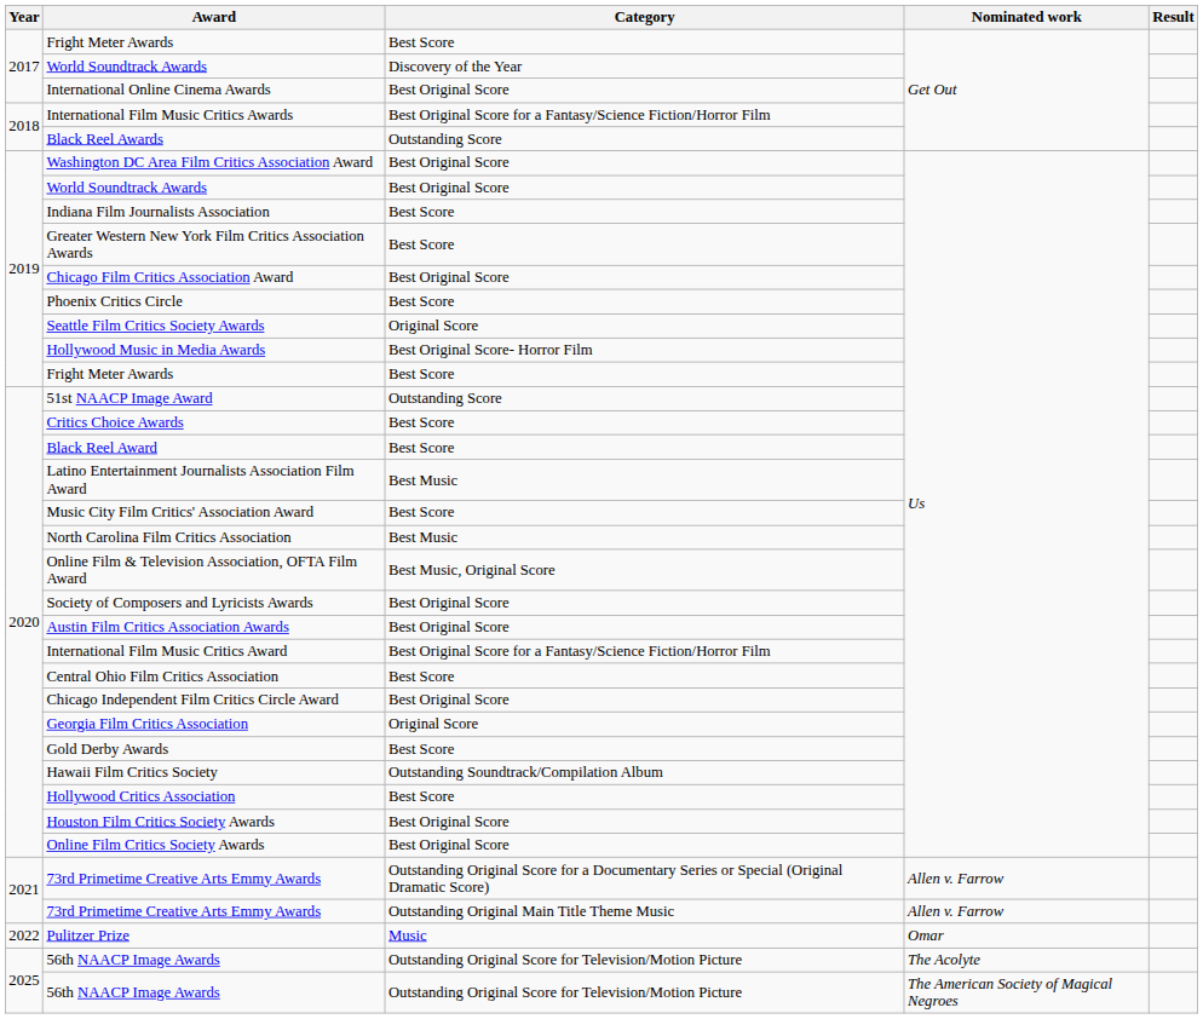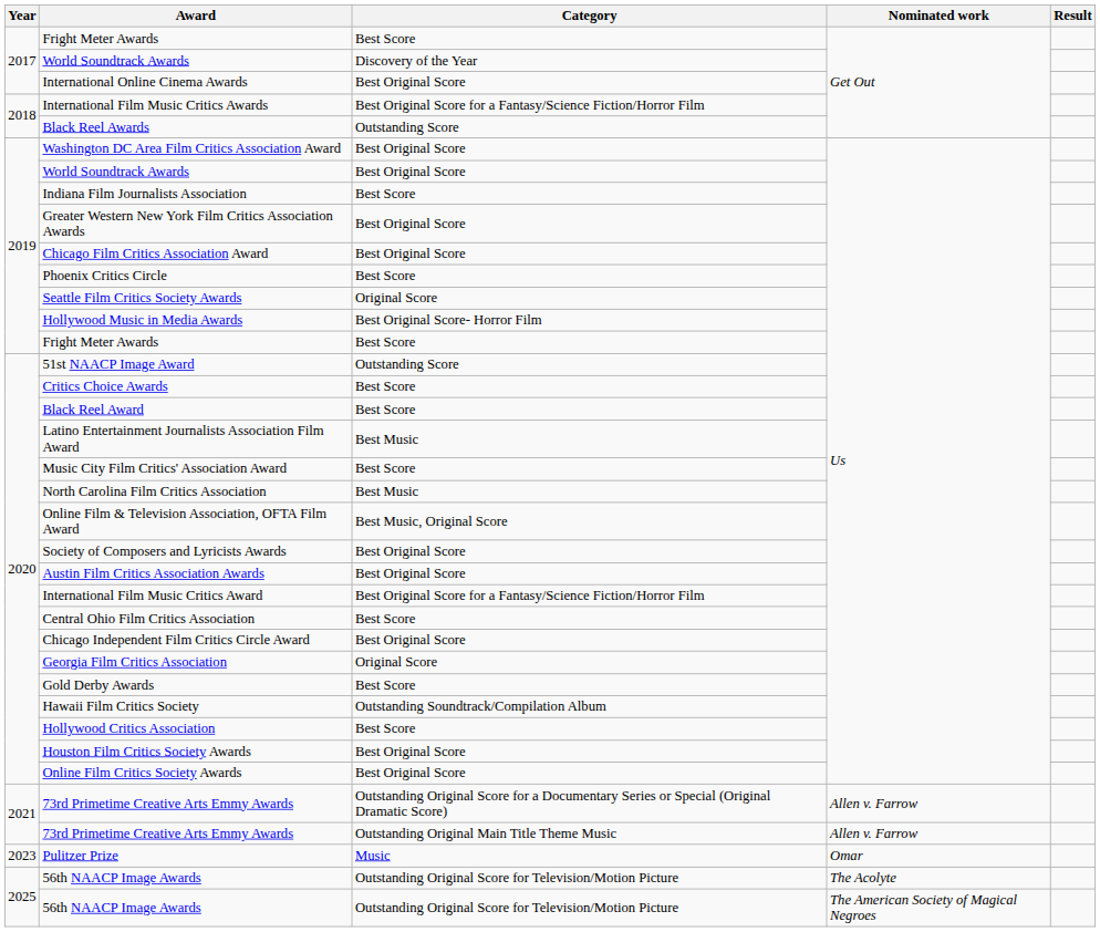Greater Western New York Film Critics Association Awards | Category: Best Score -> Best Original Score
Pulitzer Prize | Year: 2022 -> 2023
